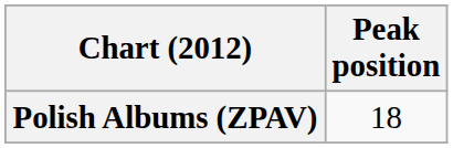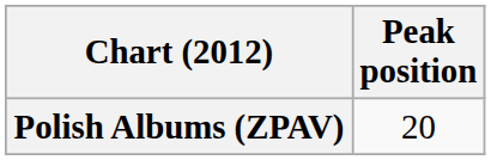Polish Albums (ZPAV) | Peak position: 18 -> 20
